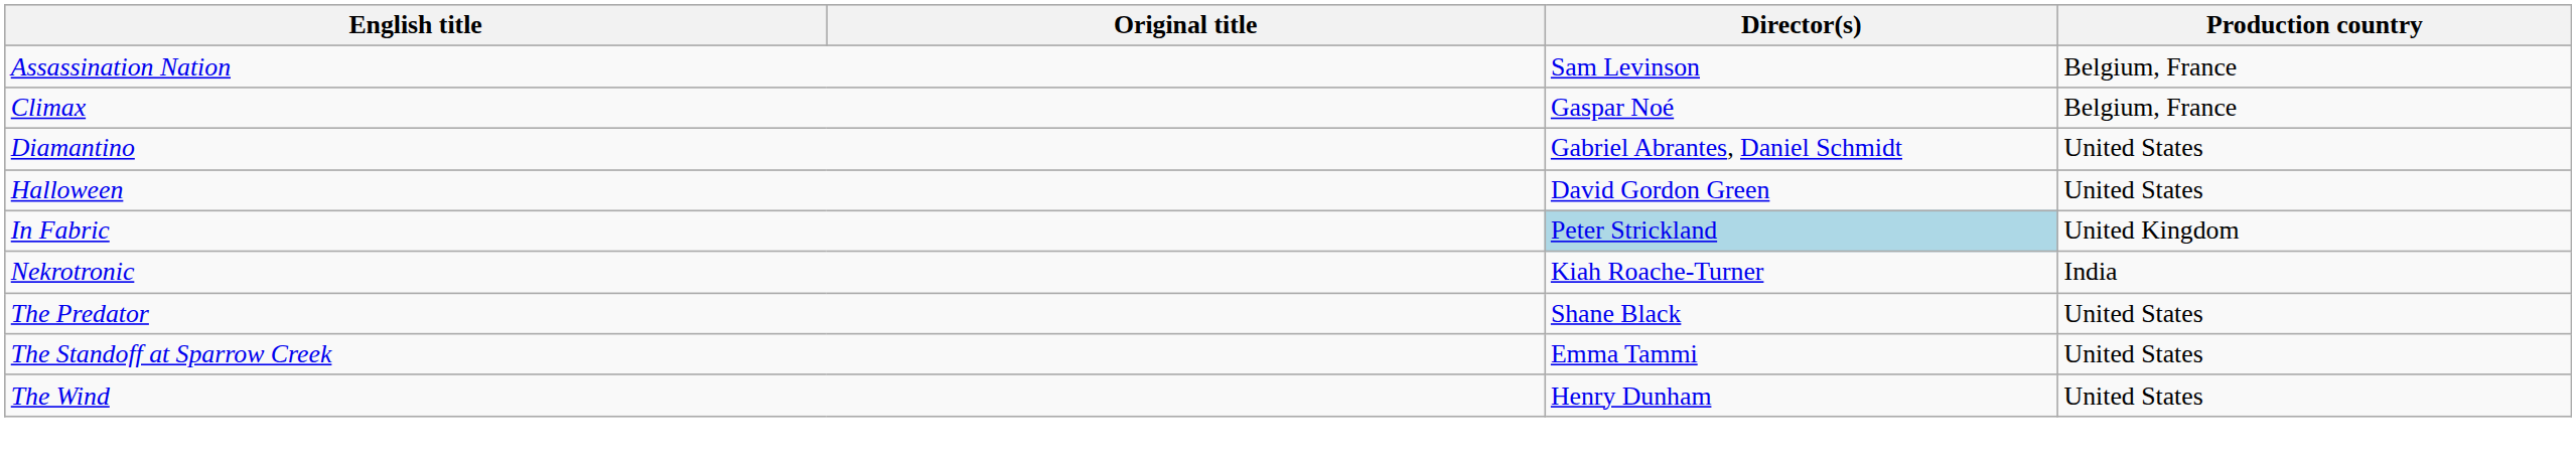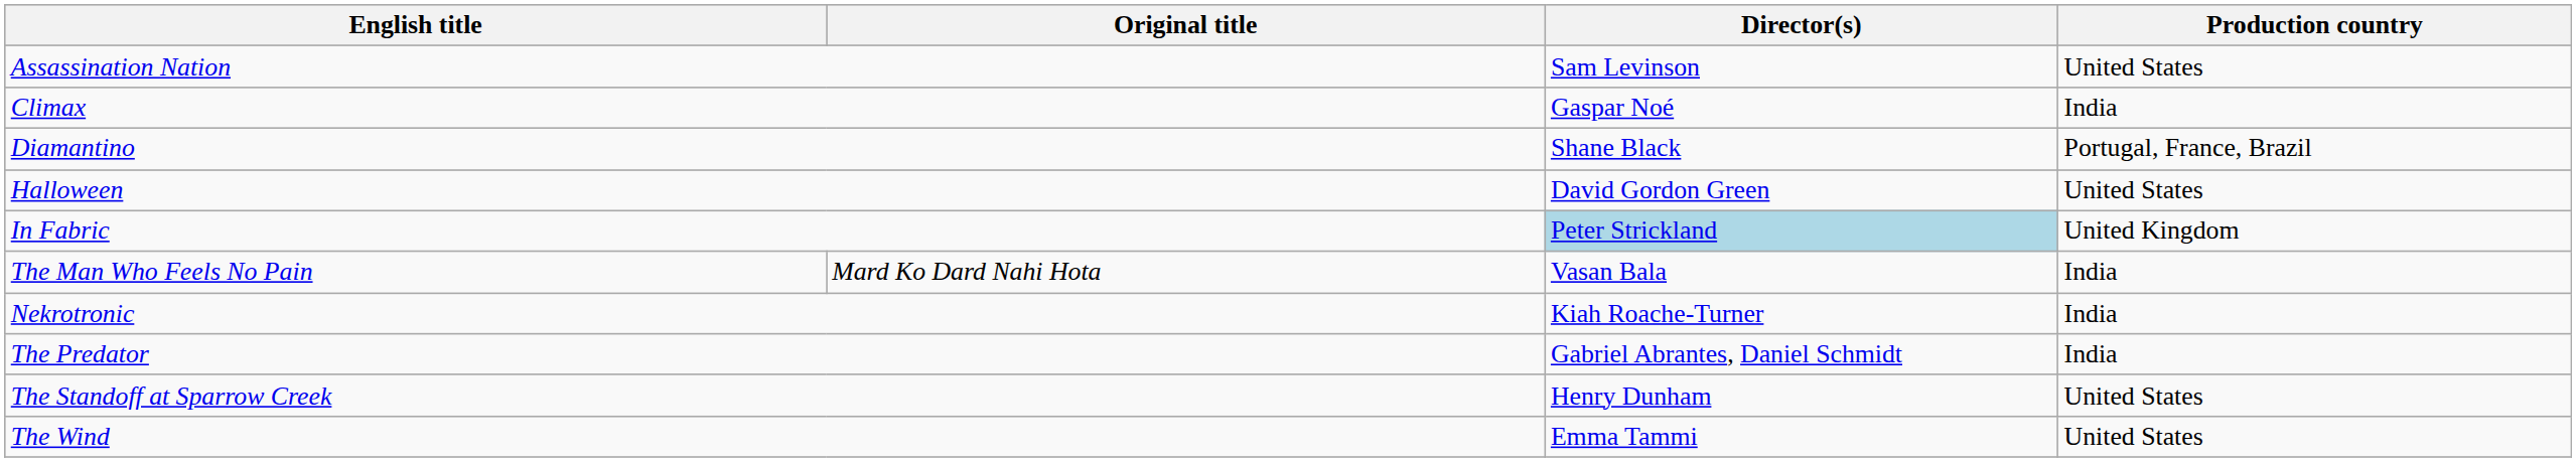Assassination Nation | Production country: Belgium, France -> United States
Climax | Production country: Belgium, France -> India
Diamantino | Director(s): Gabriel Abrantes, Daniel Schmidt -> Shane Black
Diamantino | Production country: United States -> Portugal, France, Brazil
+ row: The Man Who Feels No Pain | Mard Ko Dard Nahi Hota | Vasan Bala | India
The Predator | Director(s): Shane Black -> Gabriel Abrantes, Daniel Schmidt
The Predator | Production country: United States -> India
The Standoff at Sparrow Creek | Director(s): Emma Tammi -> Henry Dunham
The Wind | Director(s): Henry Dunham -> Emma Tammi
